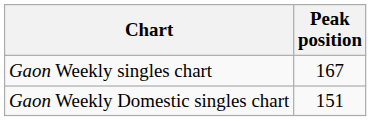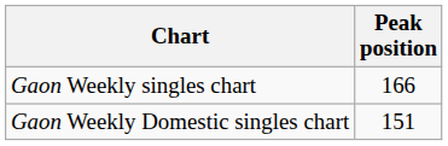Gaon Weekly singles chart | Peak position: 167 -> 166
